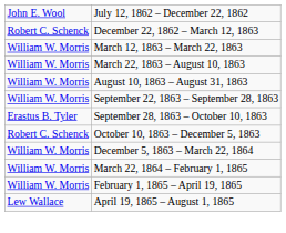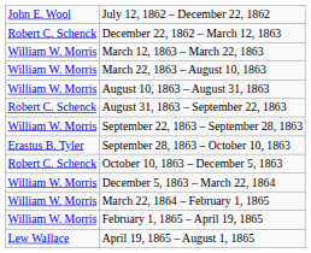+ row: Robert C. Schenck | August 31, 1863 – September 22, 1863
